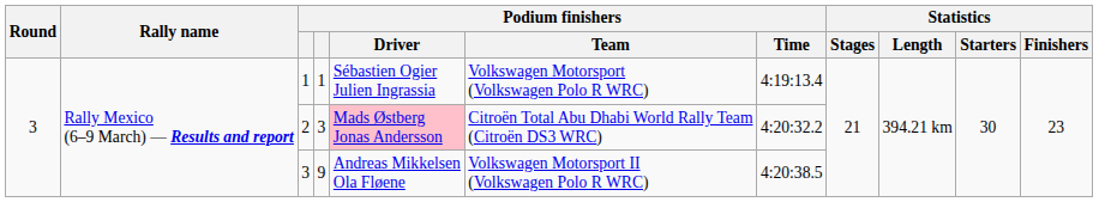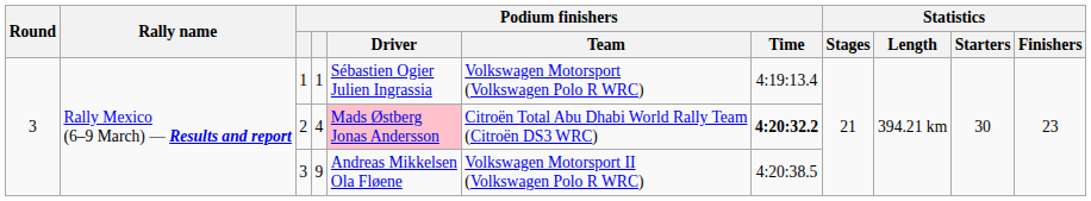2 | column 4: 3 -> 4
2 | Podium finishers / Time: normal -> bold
